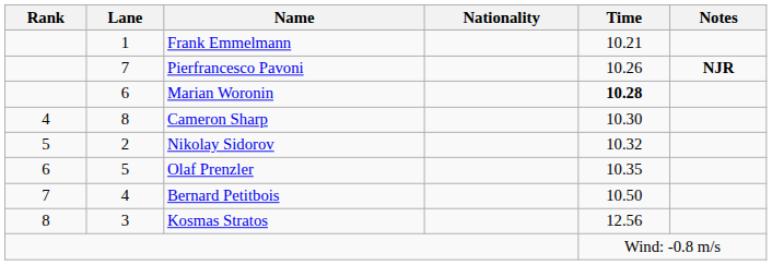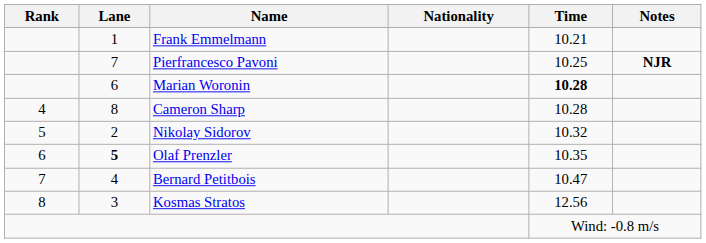Pierfrancesco Pavoni | Time: 10.26 -> 10.25
Cameron Sharp | Time: 10.30 -> 10.28
Olaf Prenzler | Lane: normal -> bold
Bernard Petitbois | Time: 10.50 -> 10.47
